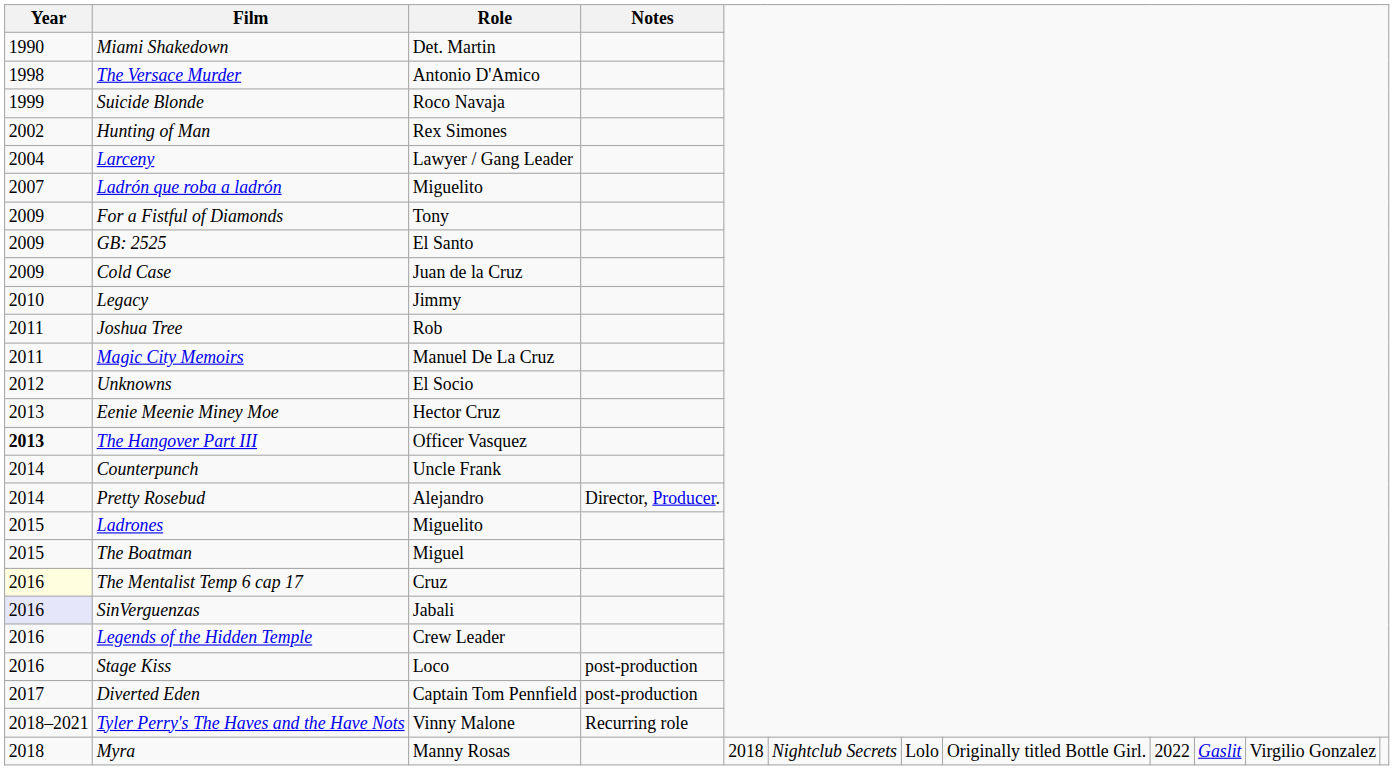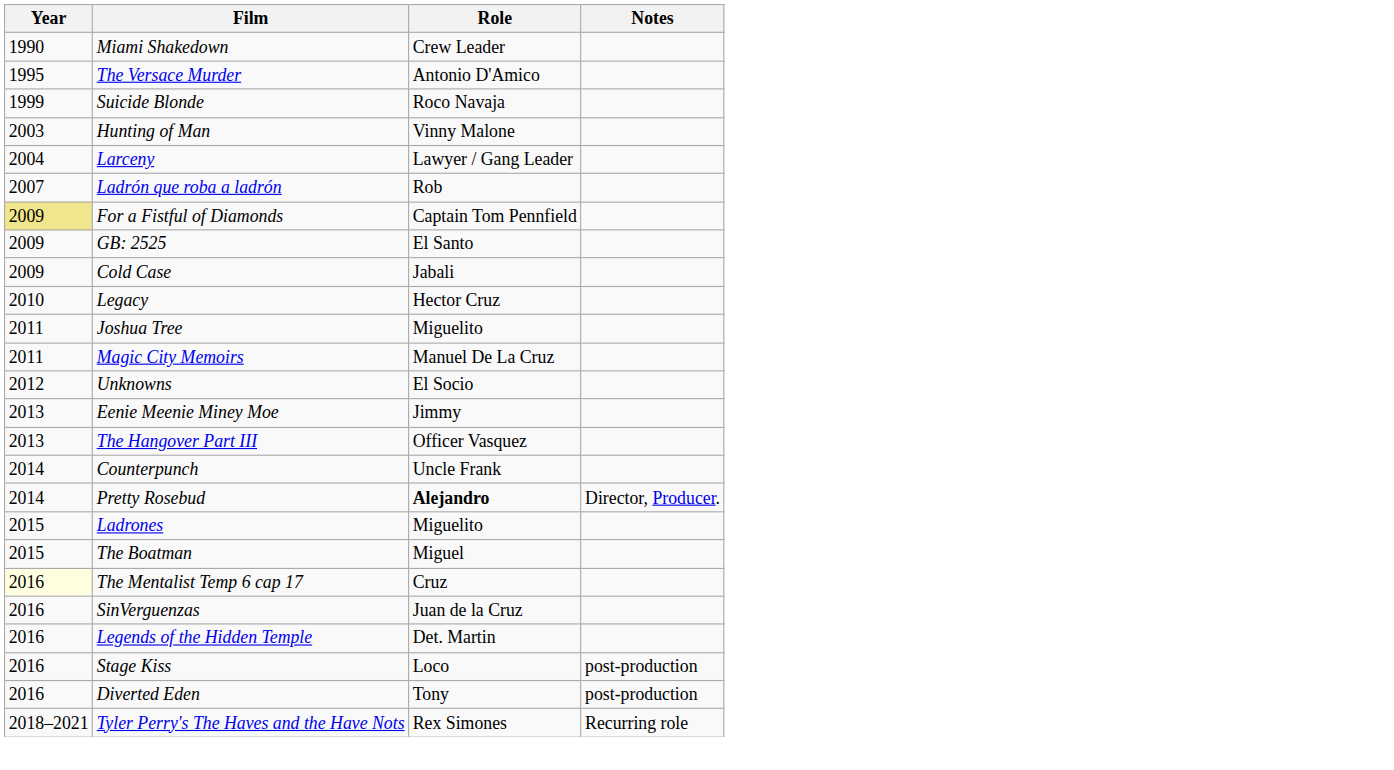Miami Shakedown | Role: Det. Martin -> Crew Leader
The Versace Murder | Year: 1998 -> 1995
Hunting of Man | Year: 2002 -> 2003
Hunting of Man | Role: Rex Simones -> Vinny Malone
Ladrón que roba a ladrón | Role: Miguelito -> Rob
For a Fistful of Diamonds | Year: no background -> khaki background
For a Fistful of Diamonds | Role: Tony -> Captain Tom Pennfield
Cold Case | Role: Juan de la Cruz -> Jabali
Legacy | Role: Jimmy -> Hector Cruz
Joshua Tree | Role: Rob -> Miguelito
Eenie Meenie Miney Moe | Role: Hector Cruz -> Jimmy
The Hangover Part III | Year: bold -> normal
Pretty Rosebud | Role: normal -> bold
SinVerguenzas | Year: lavender background -> no background
SinVerguenzas | Role: Jabali -> Juan de la Cruz
Legends of the Hidden Temple | Role: Crew Leader -> Det. Martin
Diverted Eden | Year: 2017 -> 2016
Diverted Eden | Role: Captain Tom Pennfield -> Tony
Tyler Perry's The Haves and the Have Nots | Role: Vinny Malone -> Rex Simones
- row: 2018 | Myra | Manny Rosas | 2018 | Nightclub Secrets | Lolo | Originally titled Bottle Girl. | 2022 | Gaslit | Virgilio Gonzalez
